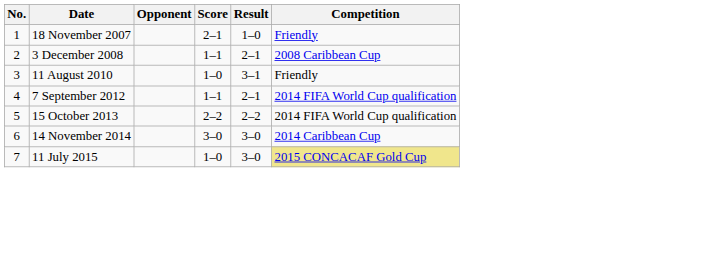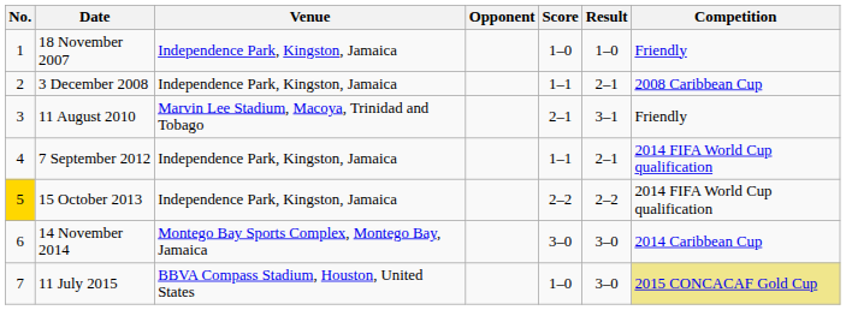+ column: Venue | Independence Park, Kingston, Jamaica | Independence Park, Kingston, Jamaica | Marvin Lee Stadium, Macoya, Trinidad and Tobago | Independence Park, Kingston, Jamaica | Independence Park, Kingston, Jamaica | Montego Bay Sports Complex, Montego Bay, Jamaica | BBVA Compass Stadium, Houston, United States
18 November 2007 | Score: 2–1 -> 1–0
11 August 2010 | Score: 1–0 -> 2–1
15 October 2013 | No.: no background -> gold background
